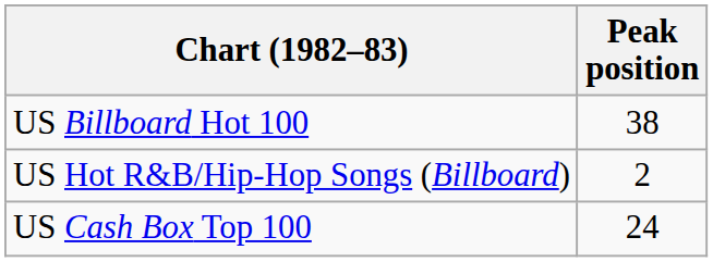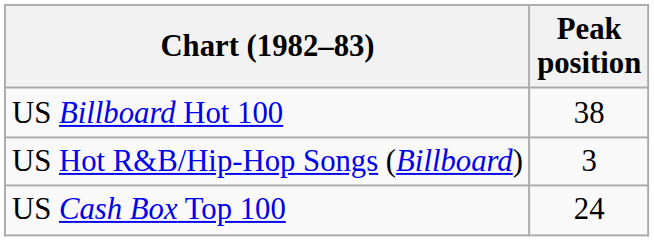US Hot R&B/Hip-Hop Songs (Billboard) | Peak position: 2 -> 3
